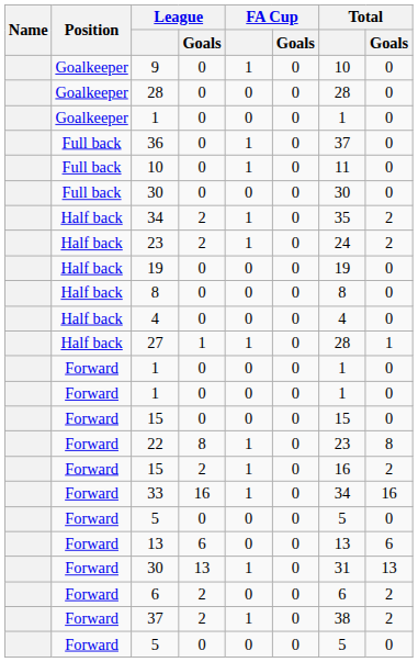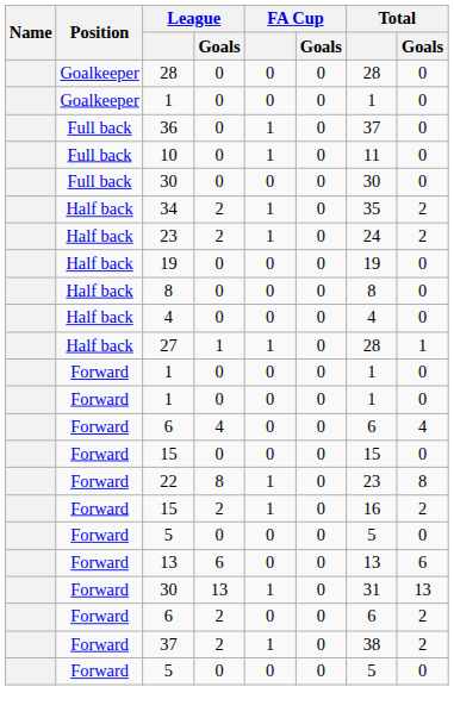- row: Goalkeeper | 9 | 0 | 1 | 0 | 10 | 0
+ row: Forward | 6 | 4 | 0 | 0 | 6 | 4
- row: Forward | 33 | 16 | 1 | 0 | 34 | 16
